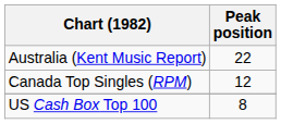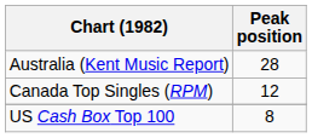Australia (Kent Music Report) | Peak position: 22 -> 28
